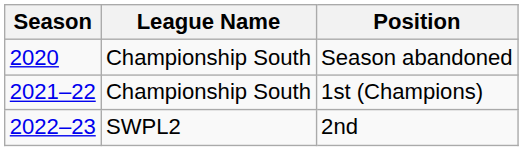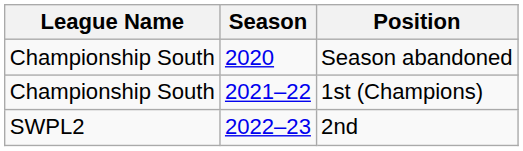columns swapped: Season <-> League Name
